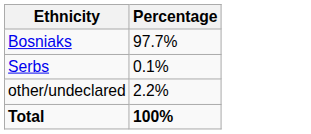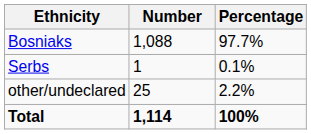+ column: Number | 1,088 | 1 | 25 | 1,114
